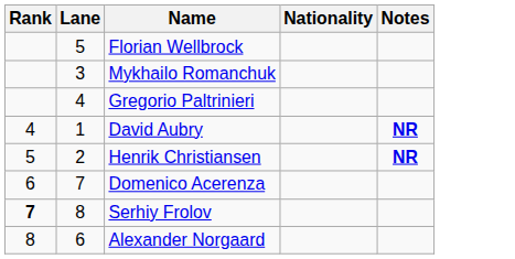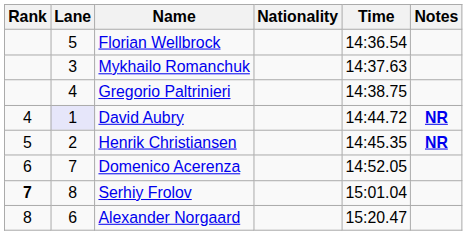+ column: Time | 14:36.54 | 14:37.63 | 14:38.75 | 14:44.72 | 14:45.35 | 14:52.05 | 15:01.04 | 15:20.47
David Aubry | Lane: no background -> lavender background
